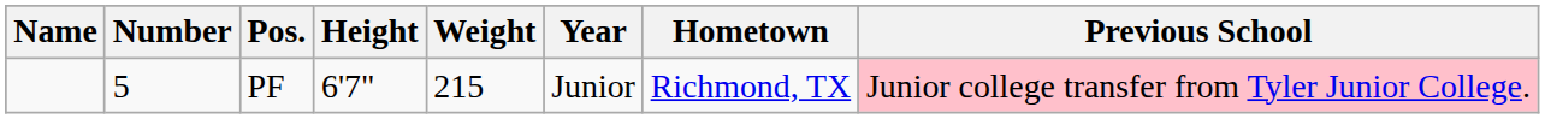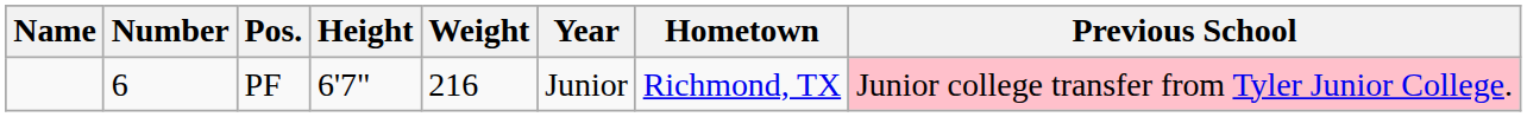PF | Number: 5 -> 6
PF | Weight: 215 -> 216
